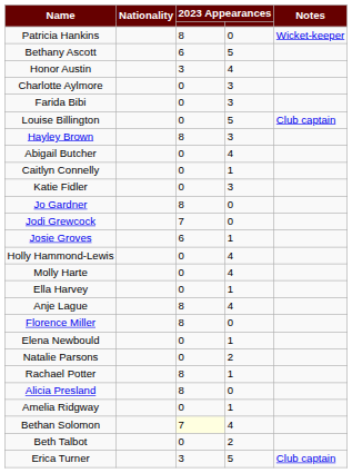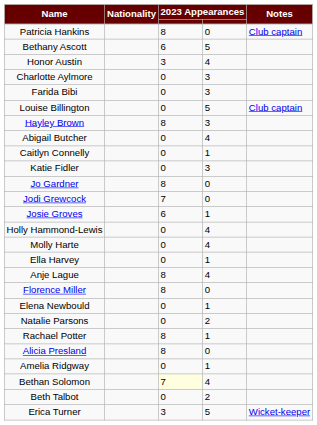Patricia Hankins | Notes: Wicket-keeper -> Club captain
Erica Turner | Notes: Club captain -> Wicket-keeper
